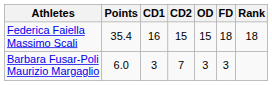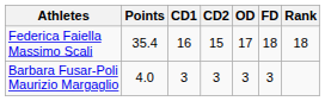Federica Faiella Massimo Scali | OD: 15 -> 17
Barbara Fusar-Poli Maurizio Margaglio | Points: 6.0 -> 4.0
Barbara Fusar-Poli Maurizio Margaglio | CD2: 7 -> 3
